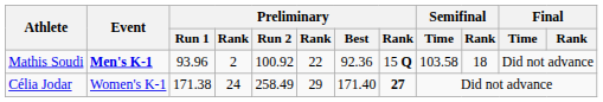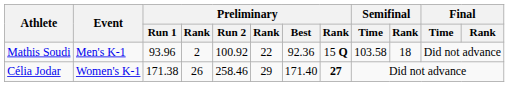Mathis Soudi | Event: bold -> normal
Célia Jodar | column 4: 24 -> 26
Célia Jodar | Preliminary / Run 2: 258.49 -> 258.46
